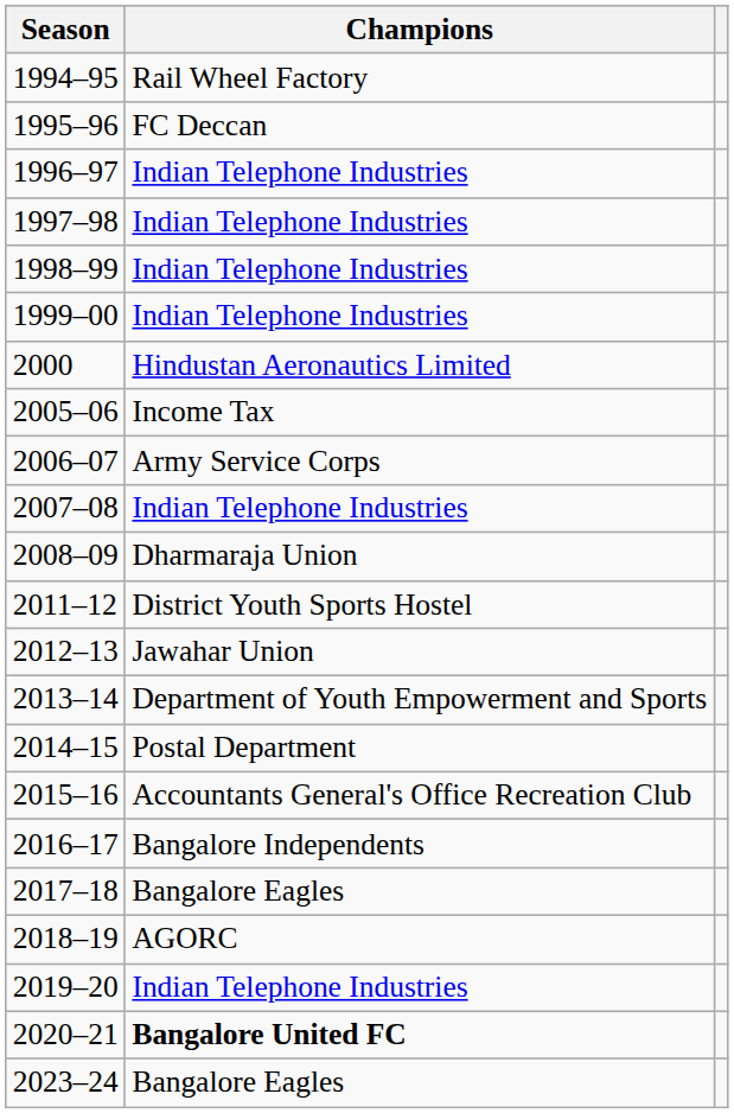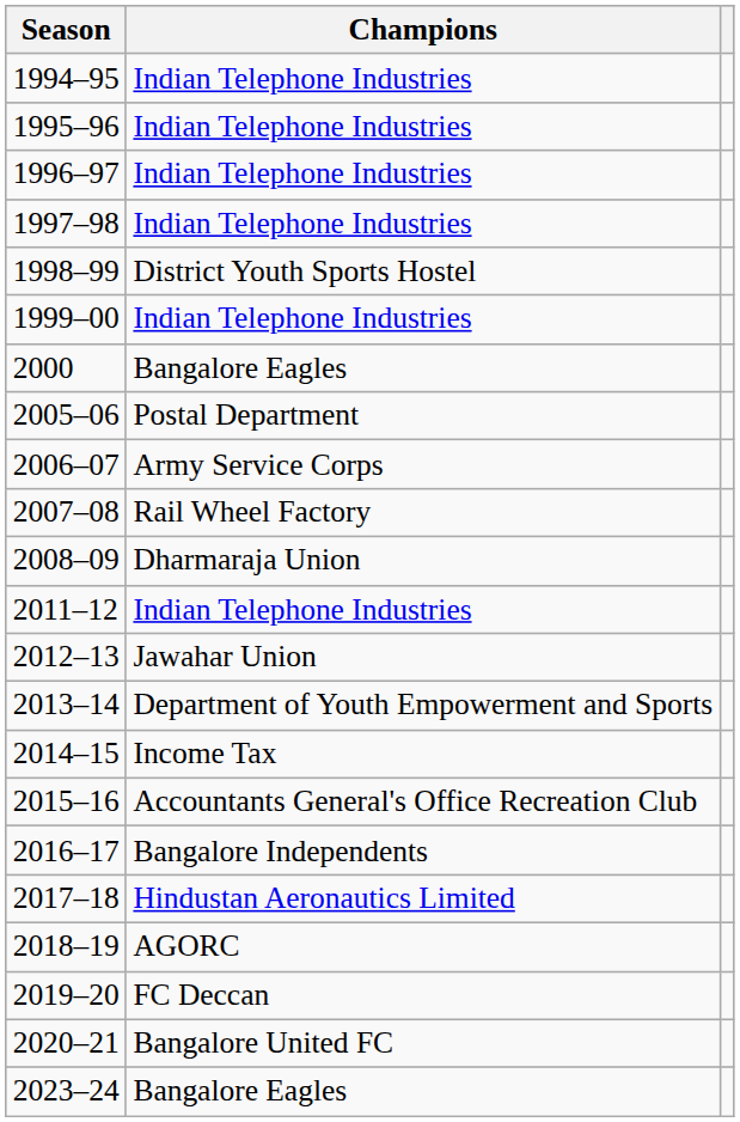1994–95 | Champions: Rail Wheel Factory -> Indian Telephone Industries
1995–96 | Champions: FC Deccan -> Indian Telephone Industries
1998–99 | Champions: Indian Telephone Industries -> District Youth Sports Hostel
2000 | Champions: Hindustan Aeronautics Limited -> Bangalore Eagles
2005–06 | Champions: Income Tax -> Postal Department
2007–08 | Champions: Indian Telephone Industries -> Rail Wheel Factory
2011–12 | Champions: District Youth Sports Hostel -> Indian Telephone Industries
2014–15 | Champions: Postal Department -> Income Tax
2017–18 | Champions: Bangalore Eagles -> Hindustan Aeronautics Limited
2019–20 | Champions: Indian Telephone Industries -> FC Deccan
2020–21 | Champions: bold -> normal
